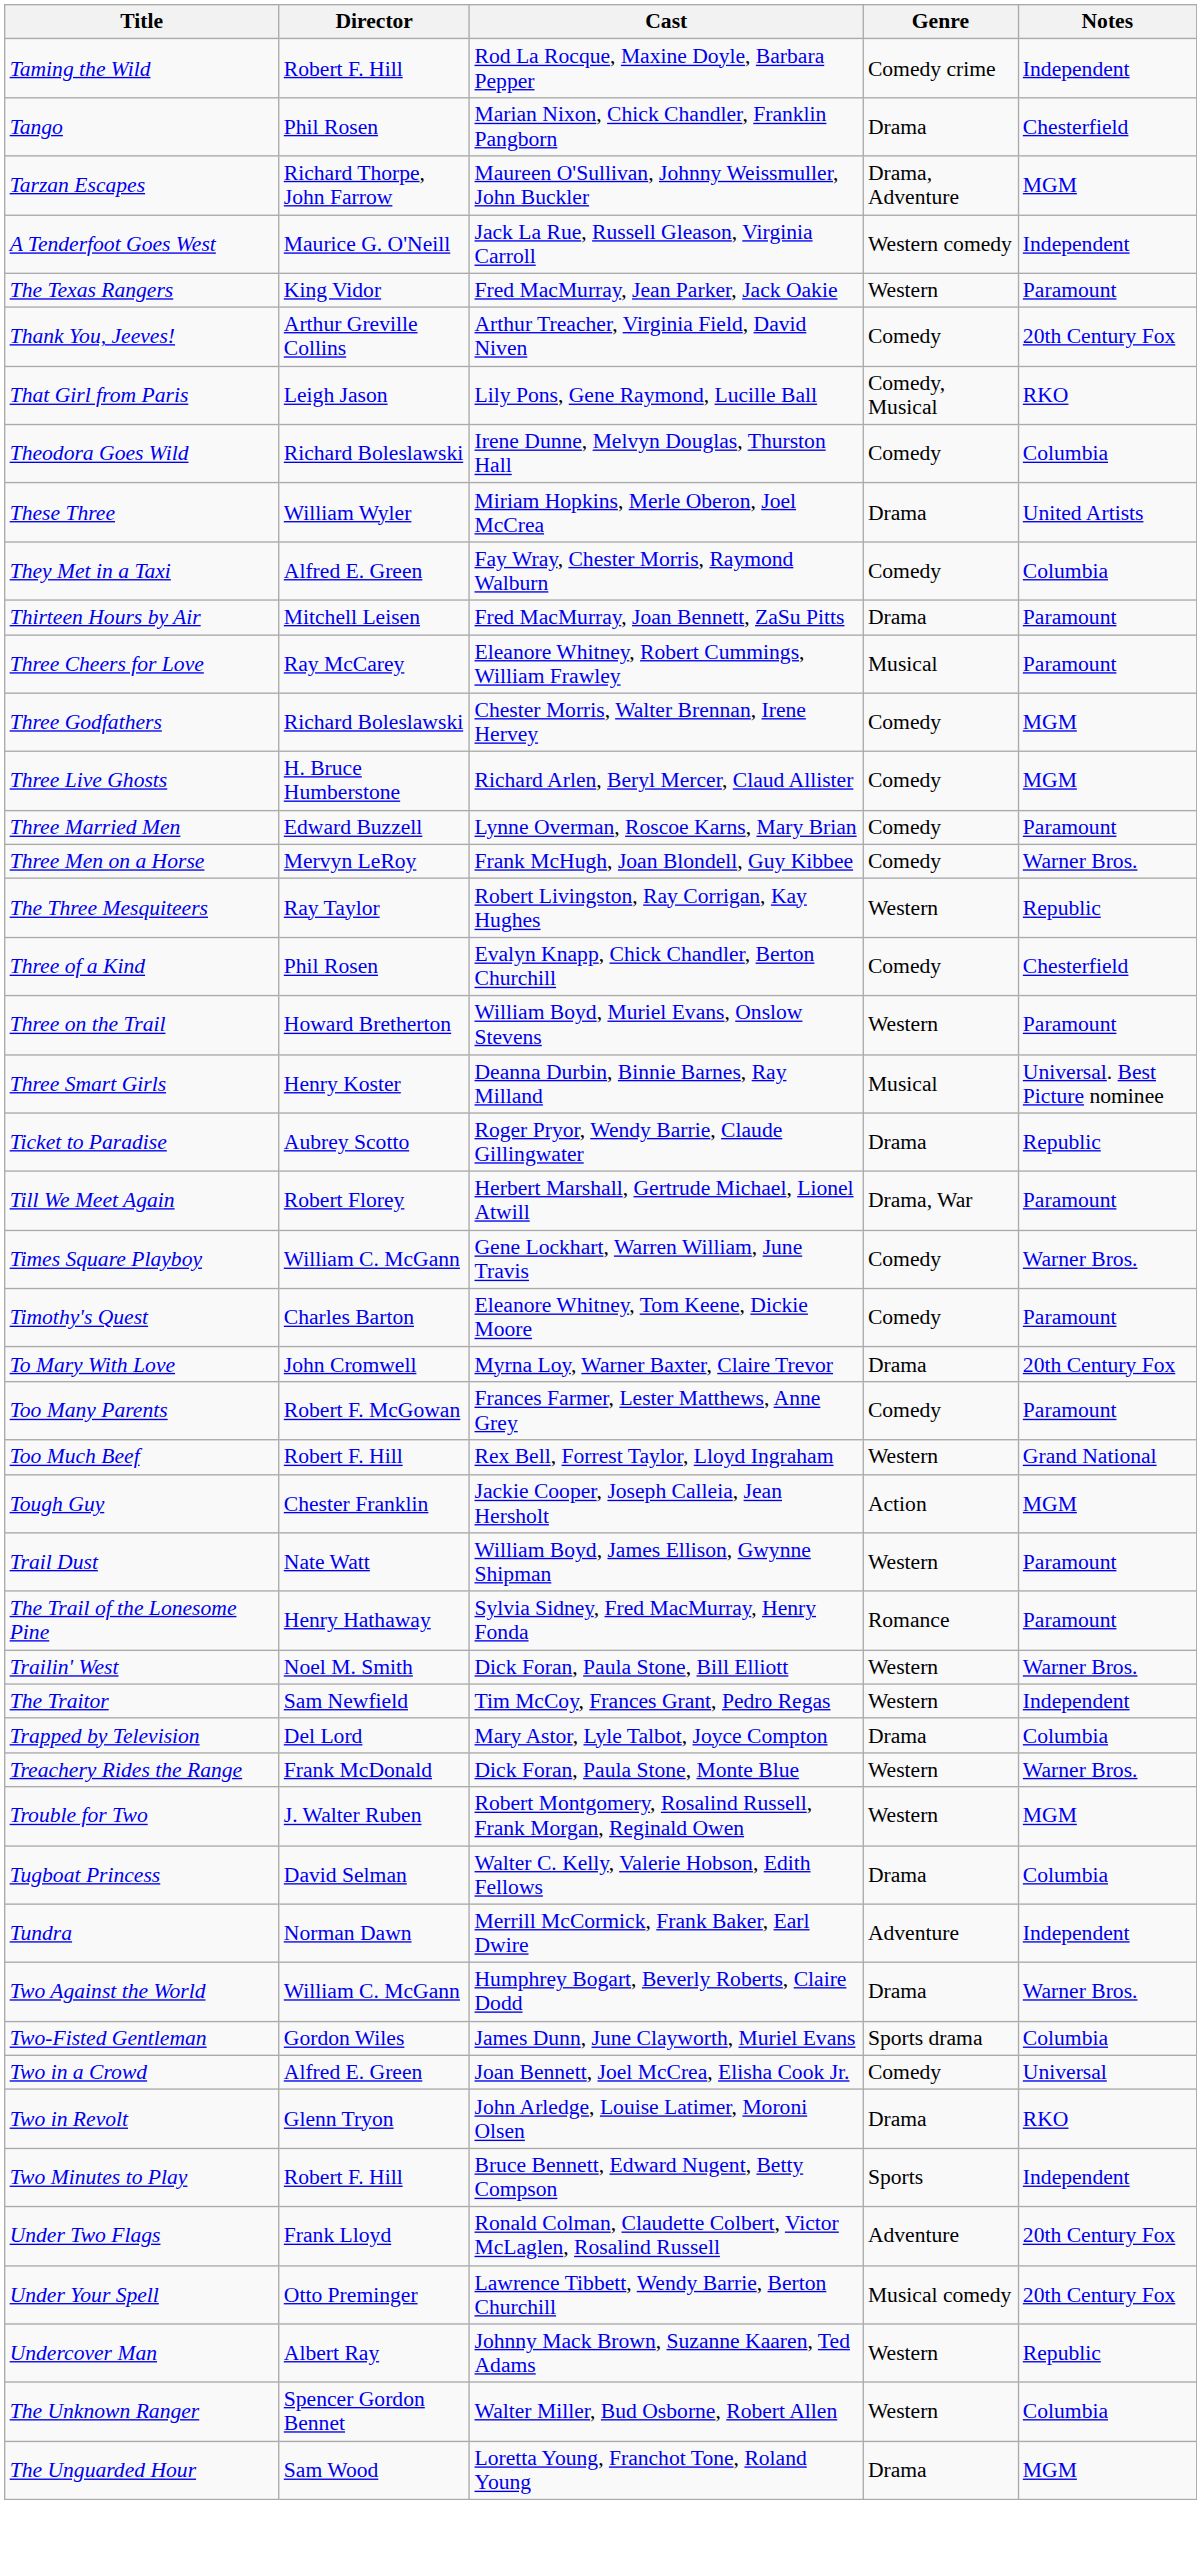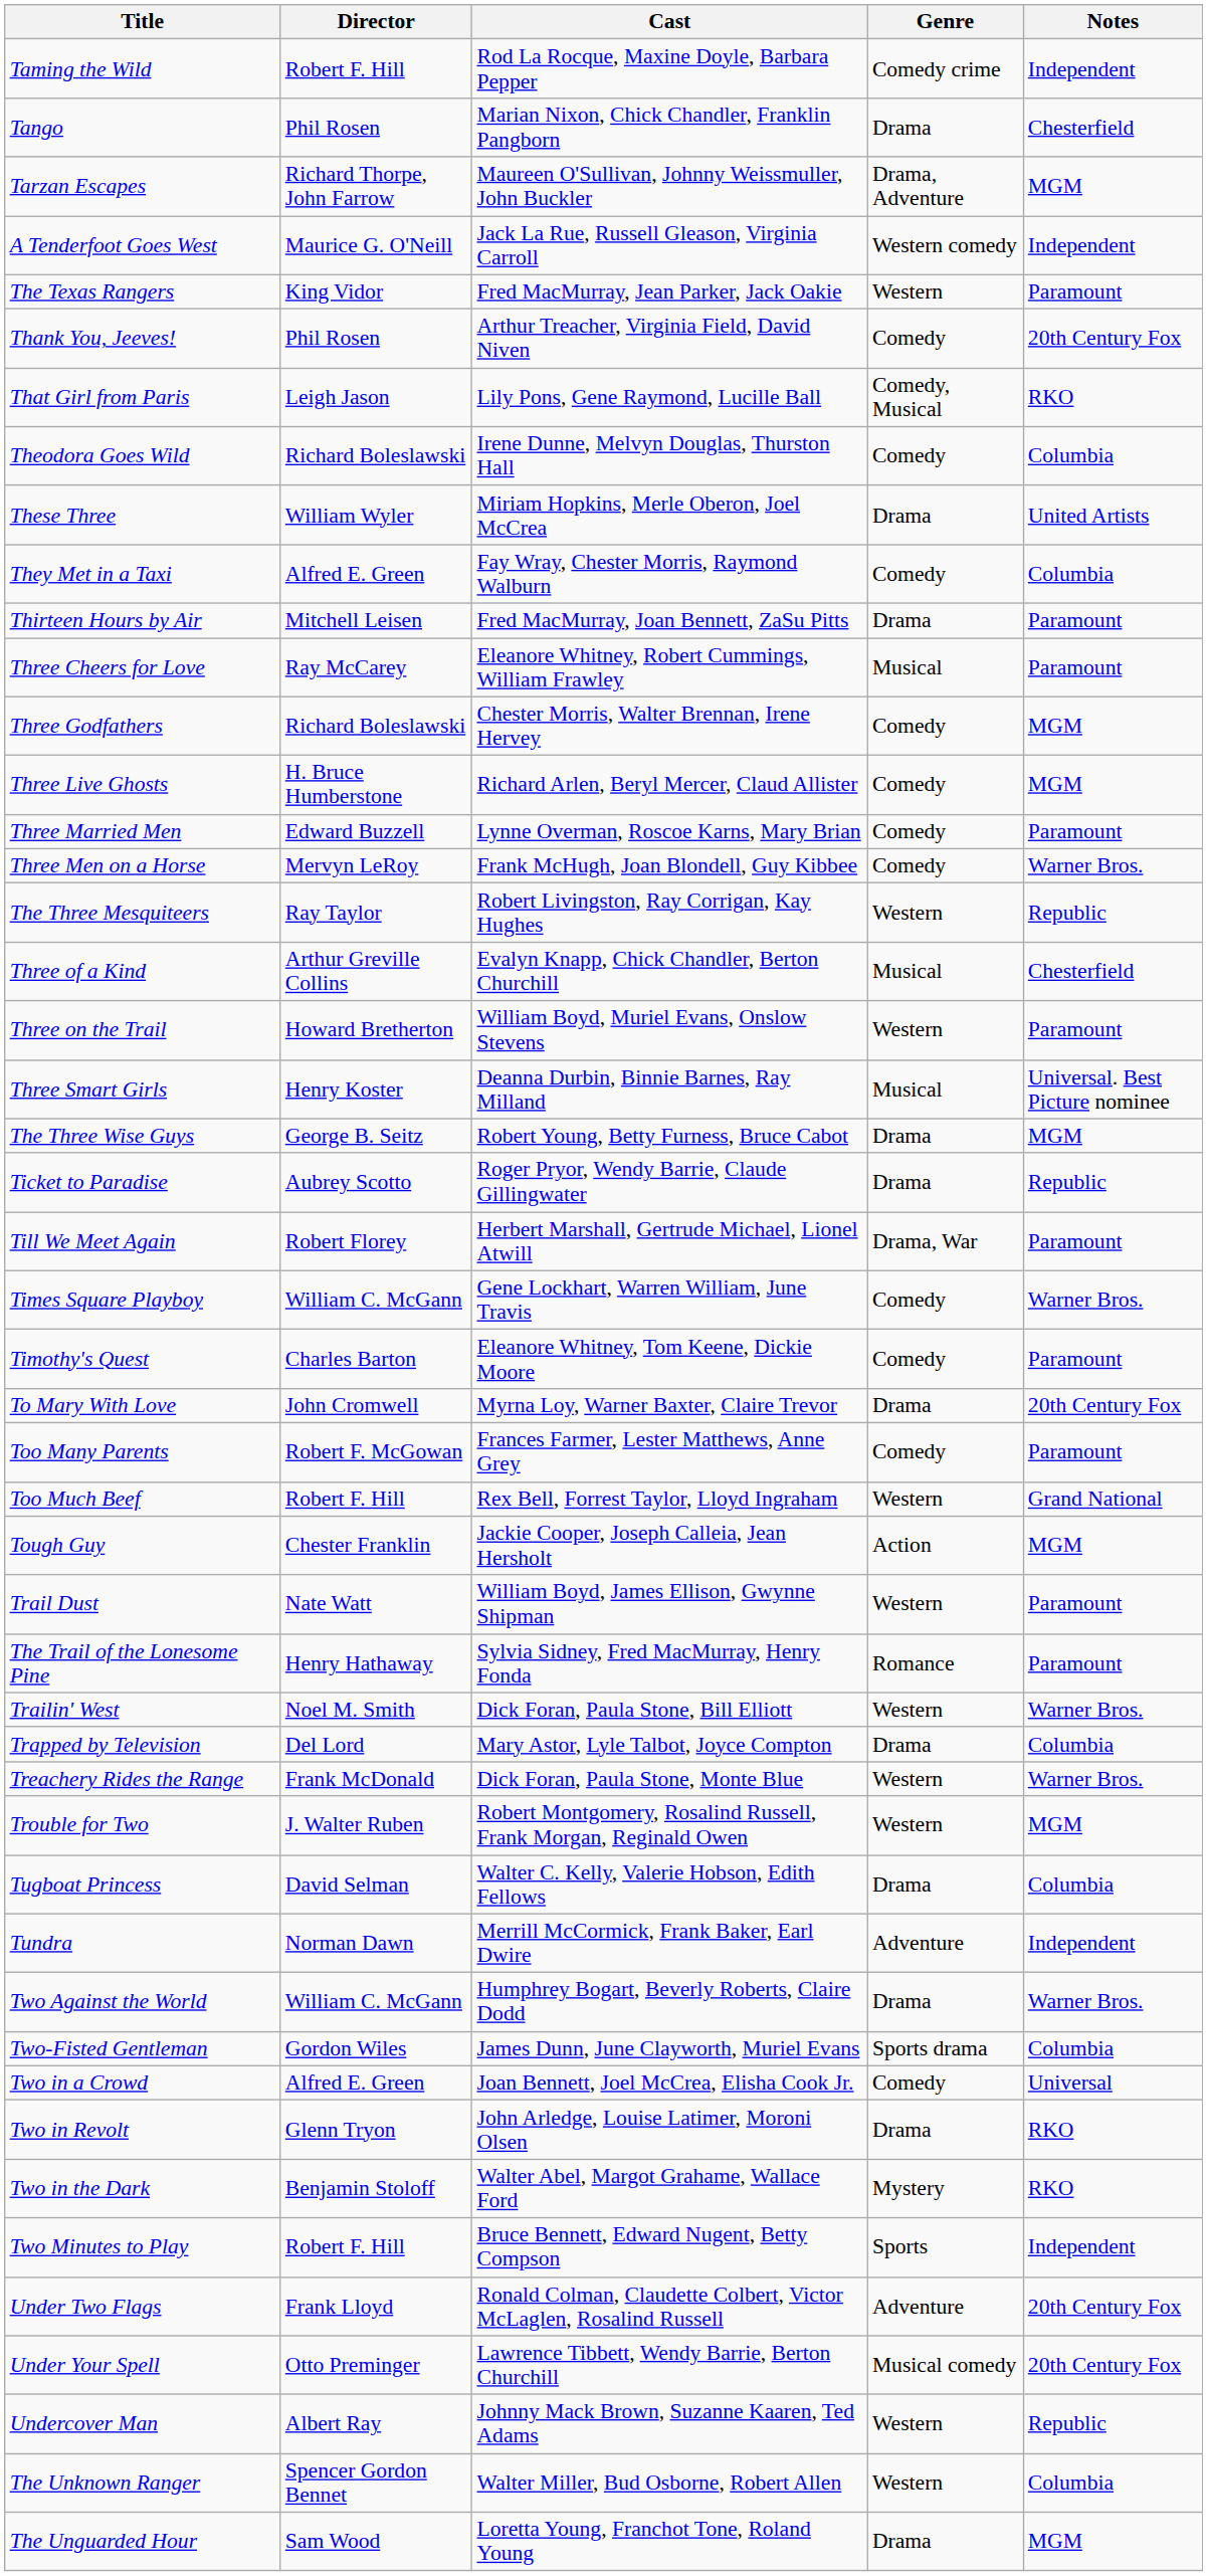Thank You, Jeeves! | Director: Arthur Greville Collins -> Phil Rosen
Three of a Kind | Director: Phil Rosen -> Arthur Greville Collins
Three of a Kind | Genre: Comedy -> Musical
+ row: The Three Wise Guys | George B. Seitz | Robert Young, Betty Furness, Bruce Cabot | Drama | MGM
- row: The Traitor | Sam Newfield | Tim McCoy, Frances Grant, Pedro Regas | Western | Independent
+ row: Two in the Dark | Benjamin Stoloff | Walter Abel, Margot Grahame, Wallace Ford | Mystery | RKO
